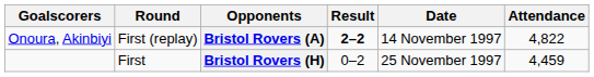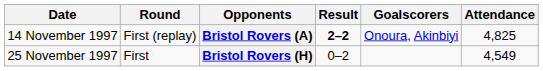columns swapped: Date <-> Goalscorers
Bristol Rovers (A) | Attendance: 4,822 -> 4,825
Bristol Rovers (H) | Attendance: 4,459 -> 4,549
